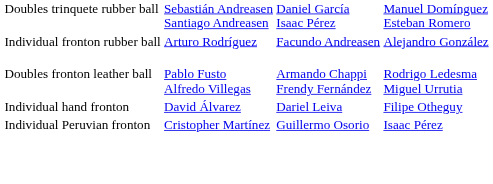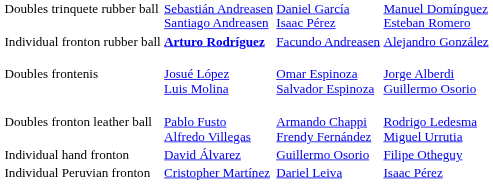Individual fronton rubber ball | column 2: normal -> bold
+ row: Doubles frontenis | Josué López Luis Molina | Omar Espinoza Salvador Espinoza | Jorge Alberdi Guillermo Osorio
Individual hand fronton | column 3: Dariel Leiva -> Guillermo Osorio
Individual Peruvian fronton | column 3: Guillermo Osorio -> Dariel Leiva
